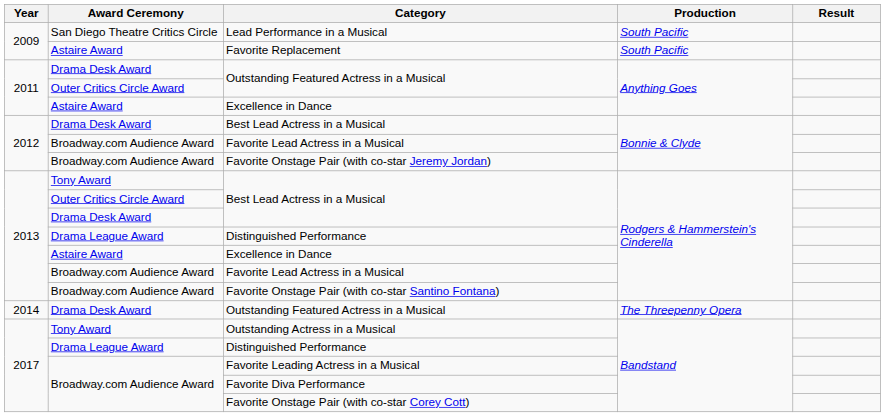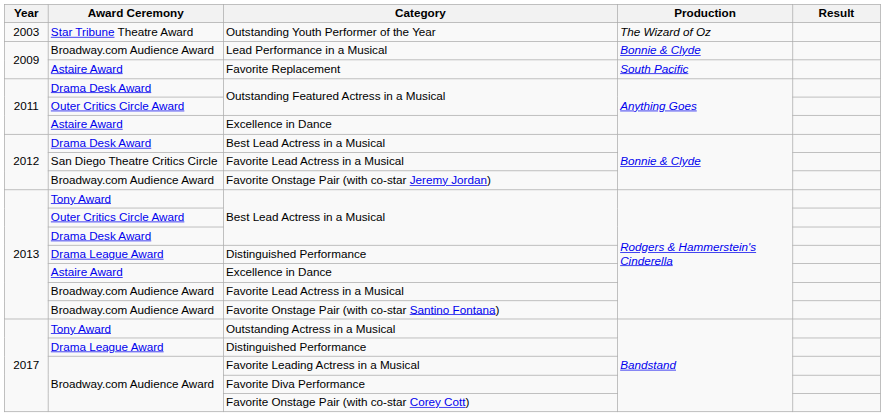+ row: 2003 | Star Tribune Theatre Award | Outstanding Youth Performer of the Year | The Wizard of Oz
Lead Performance in a Musical | Award Ceremony: San Diego Theatre Critics Circle -> Broadway.com Audience Award
Lead Performance in a Musical | Production: South Pacific -> Bonnie & Clyde
2012 / Favorite Lead Actress in a Musical | Award Ceremony: Broadway.com Audience Award -> San Diego Theatre Critics Circle
- row: 2014 | Drama Desk Award | Outstanding Featured Actress in a Musical | The Threepenny Opera
